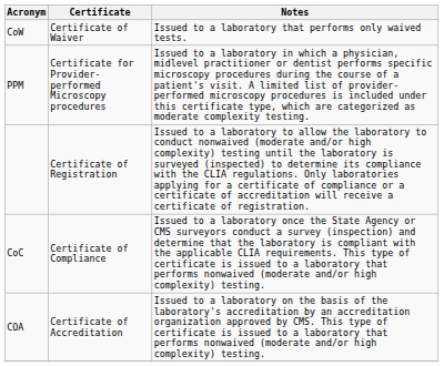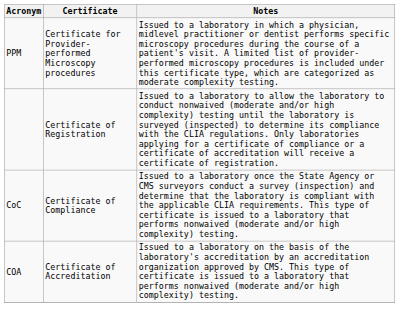- row: CoW | Certificate of Waiver | Issued to a laboratory that performs only waived tests.
